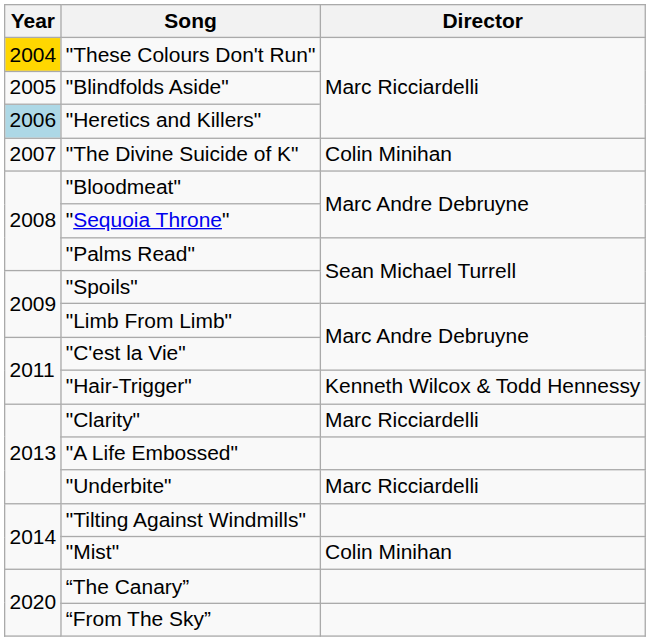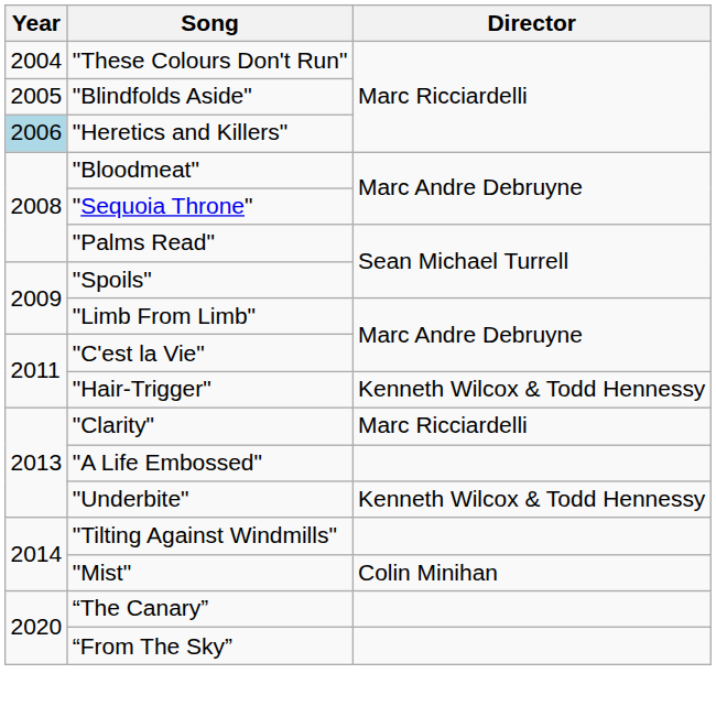"These Colours Don't Run" | Year: gold background -> no background
- row: 2007 | "The Divine Suicide of K" | Colin Minihan
"Underbite" | Director: Marc Ricciardelli -> Kenneth Wilcox & Todd Hennessy
